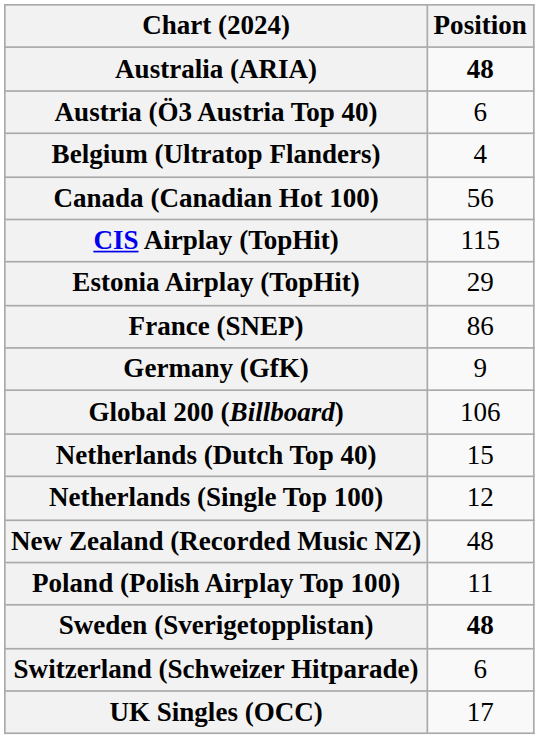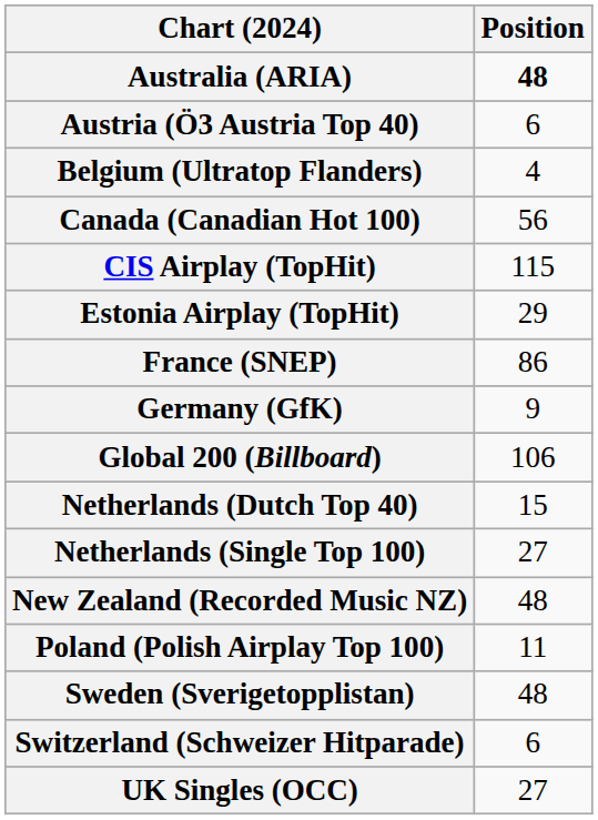Netherlands (Single Top 100) | Position: 12 -> 27
Sweden (Sverigetopplistan) | Position: bold -> normal
UK Singles (OCC) | Position: 17 -> 27
